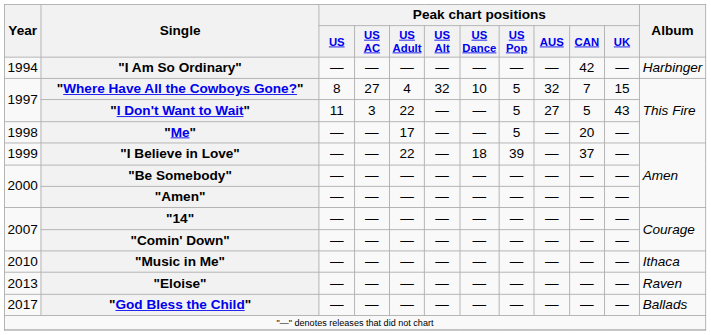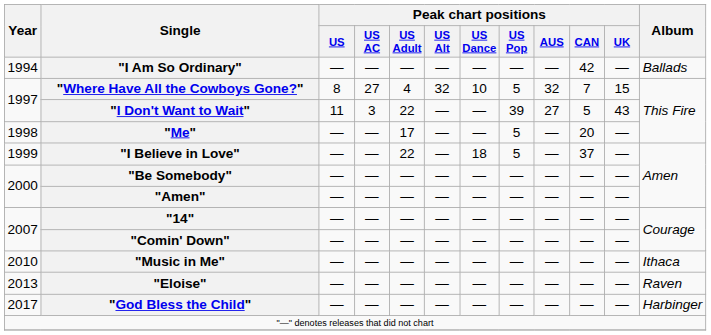"I Am So Ordinary" | Album: Harbinger -> Ballads
"I Don't Want to Wait" | Peak chart positions / US Pop: 5 -> 39
"I Believe in Love" | Peak chart positions / US Pop: 39 -> 5
"God Bless the Child" | Album: Ballads -> Harbinger
